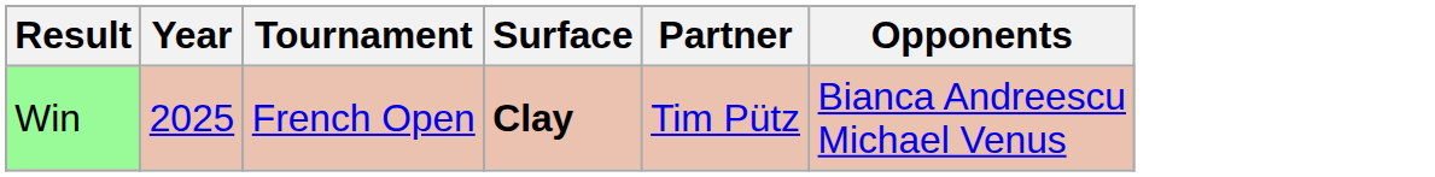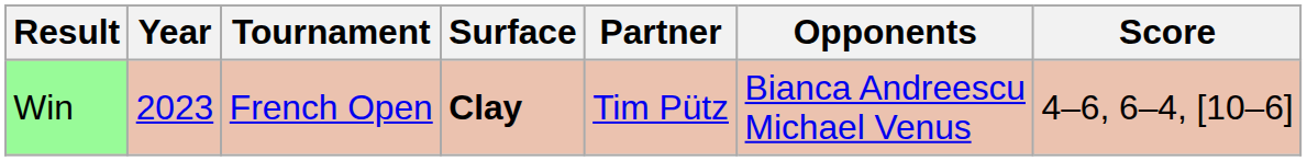+ column: Score | 4–6, 6–4, [10–6]
Win | Year: 2025 -> 2023
